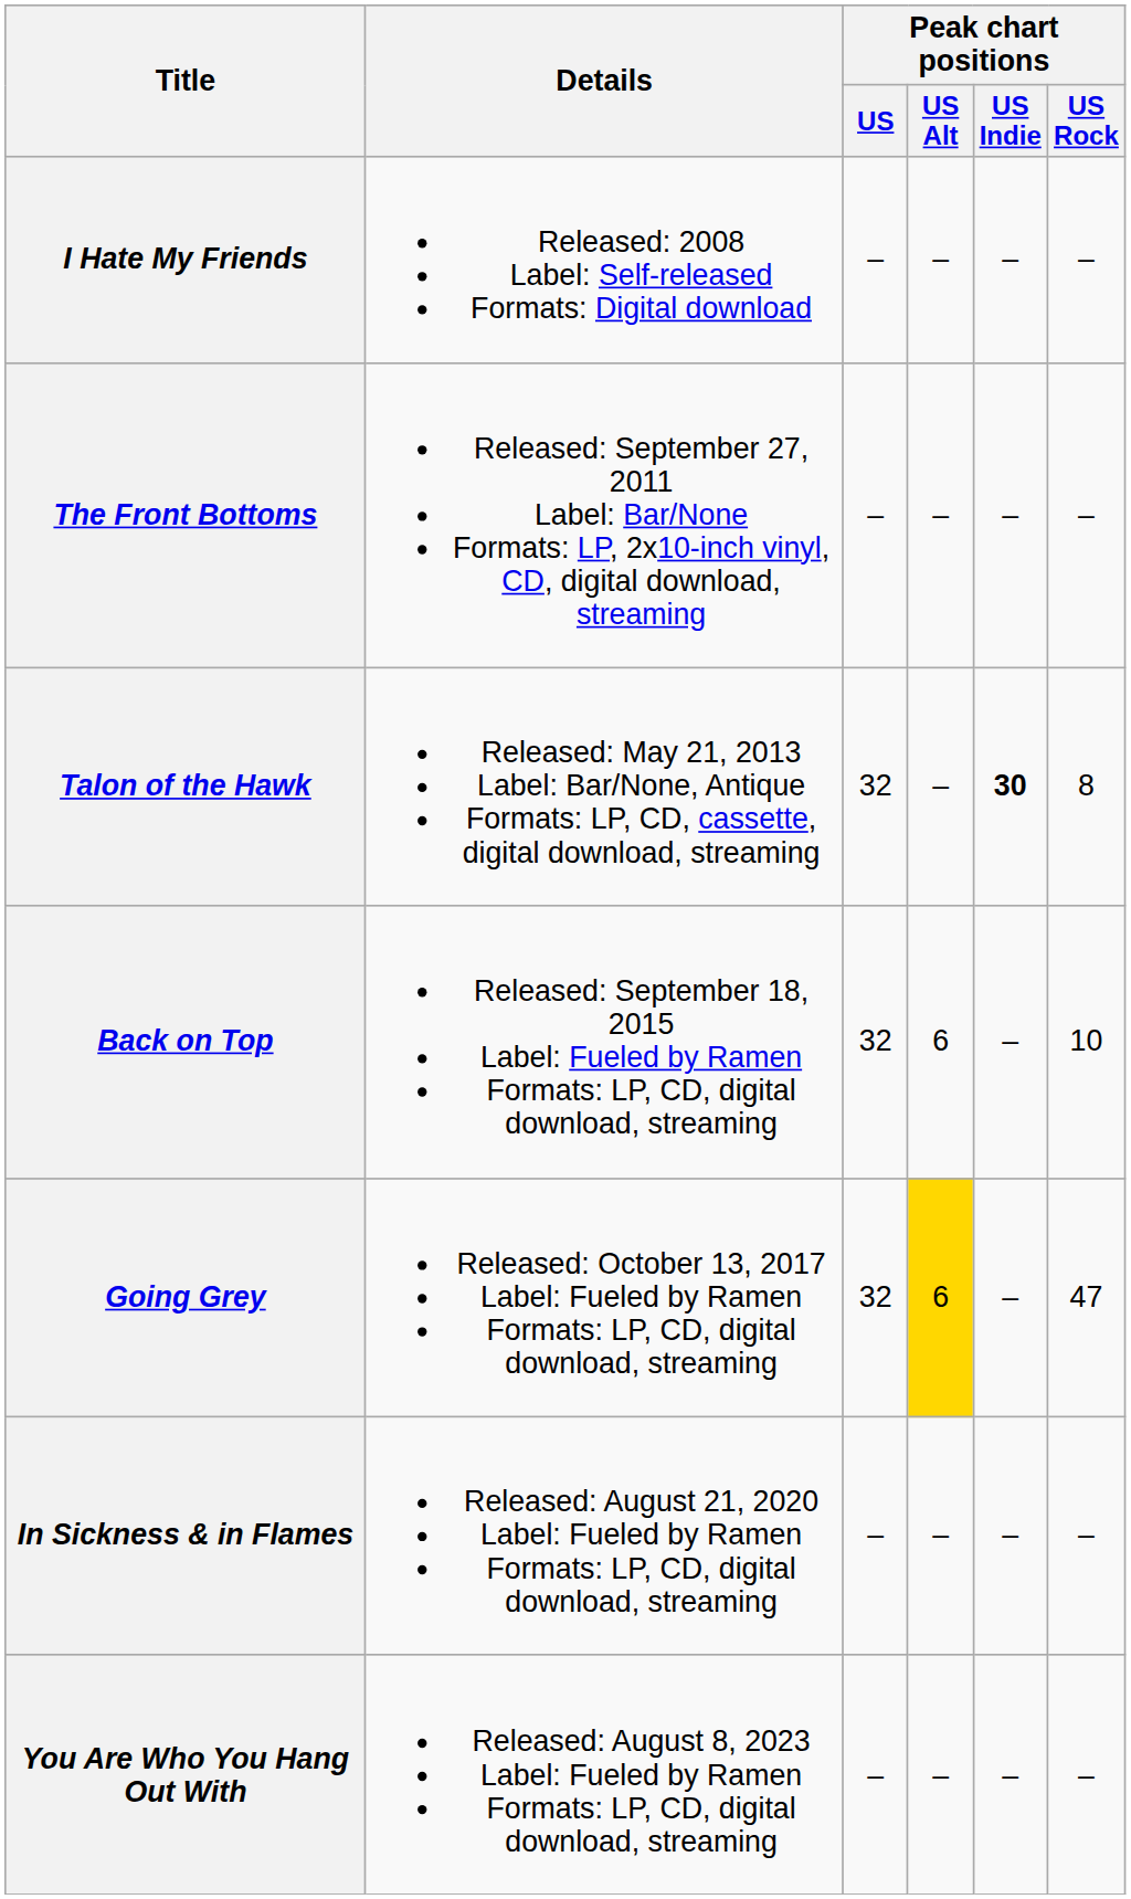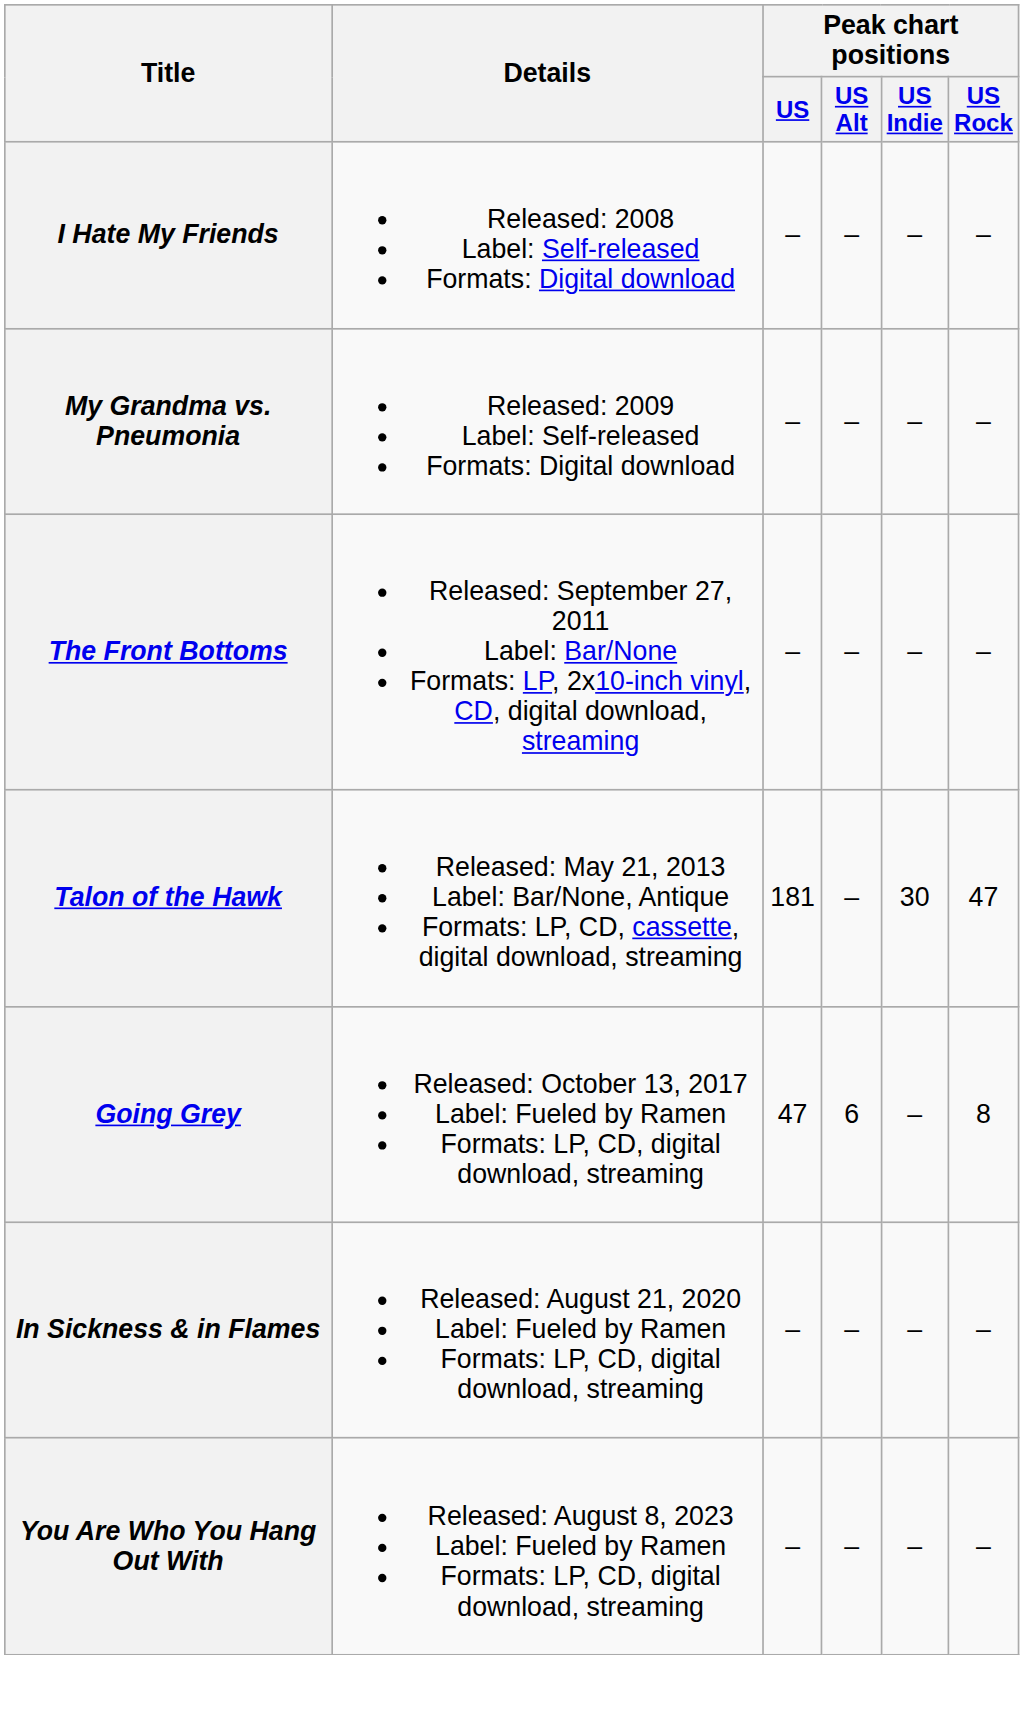+ row: My Grandma vs. Pneumonia | Released: 2009 Label: Self-released Formats: Digital download | – | – | – | –
Talon of the Hawk | Peak chart positions / US: 32 -> 181
Talon of the Hawk | Peak chart positions / US Indie: bold -> normal
Talon of the Hawk | Peak chart positions / US Rock: 8 -> 47
- row: Back on Top | Released: September 18, 2015 Label: Fueled by Ramen Formats: LP, CD, digital download, streaming | 32 | 6 | – | 10
Going Grey | Peak chart positions / US: 32 -> 47
Going Grey | Peak chart positions / US Alt: gold background -> no background
Going Grey | Peak chart positions / US Rock: 47 -> 8
